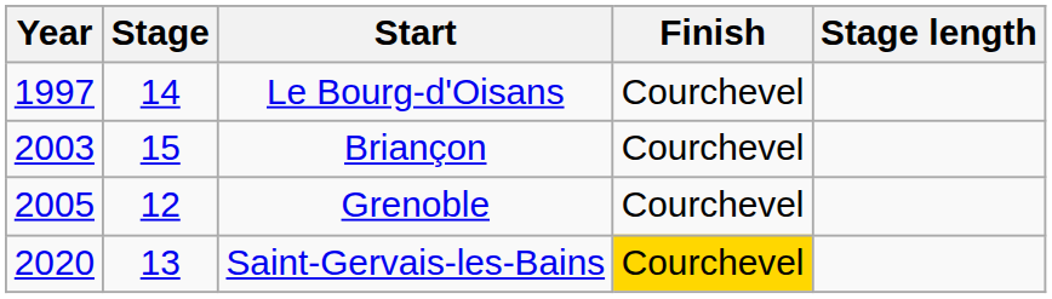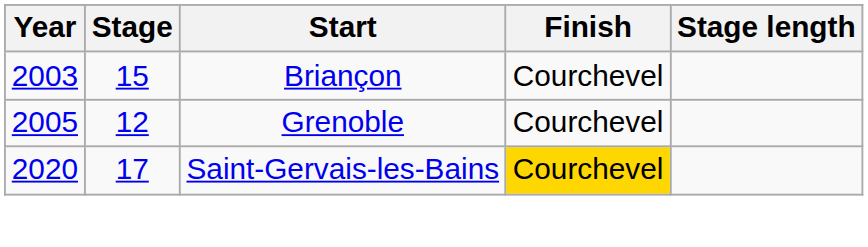- row: 1997 | 14 | Le Bourg-d'Oisans | Courchevel
Saint-Gervais-les-Bains | Stage: 13 -> 17
